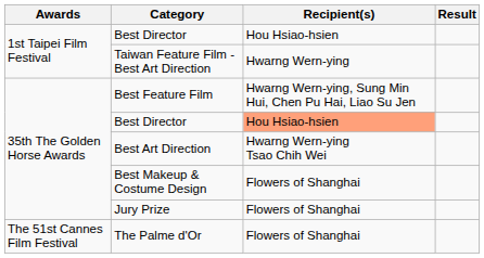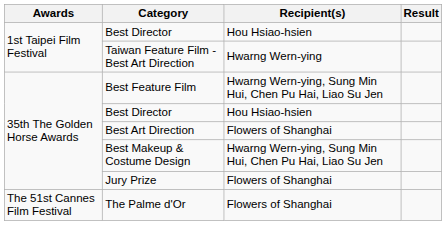35th The Golden Horse Awards / Best Director | Recipient(s): lightsalmon background -> no background
Best Art Direction | Recipient(s): Hwarng Wern-ying Tsao Chih Wei -> Flowers of Shanghai
Best Makeup & Costume Design | Recipient(s): Flowers of Shanghai -> Hwarng Wern-ying, Sung Min Hui, Chen Pu Hai, Liao Su Jen
